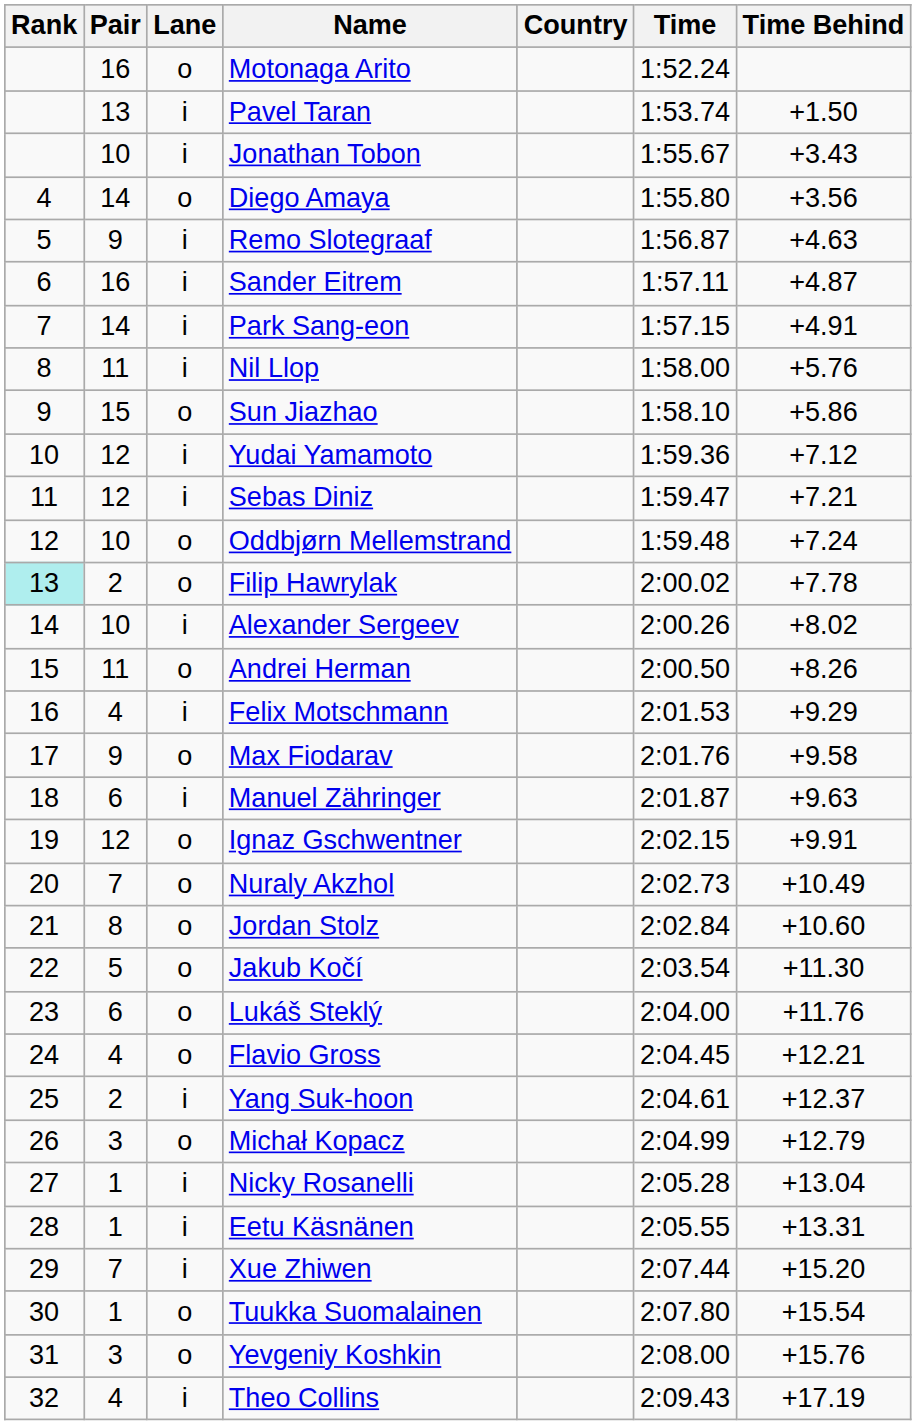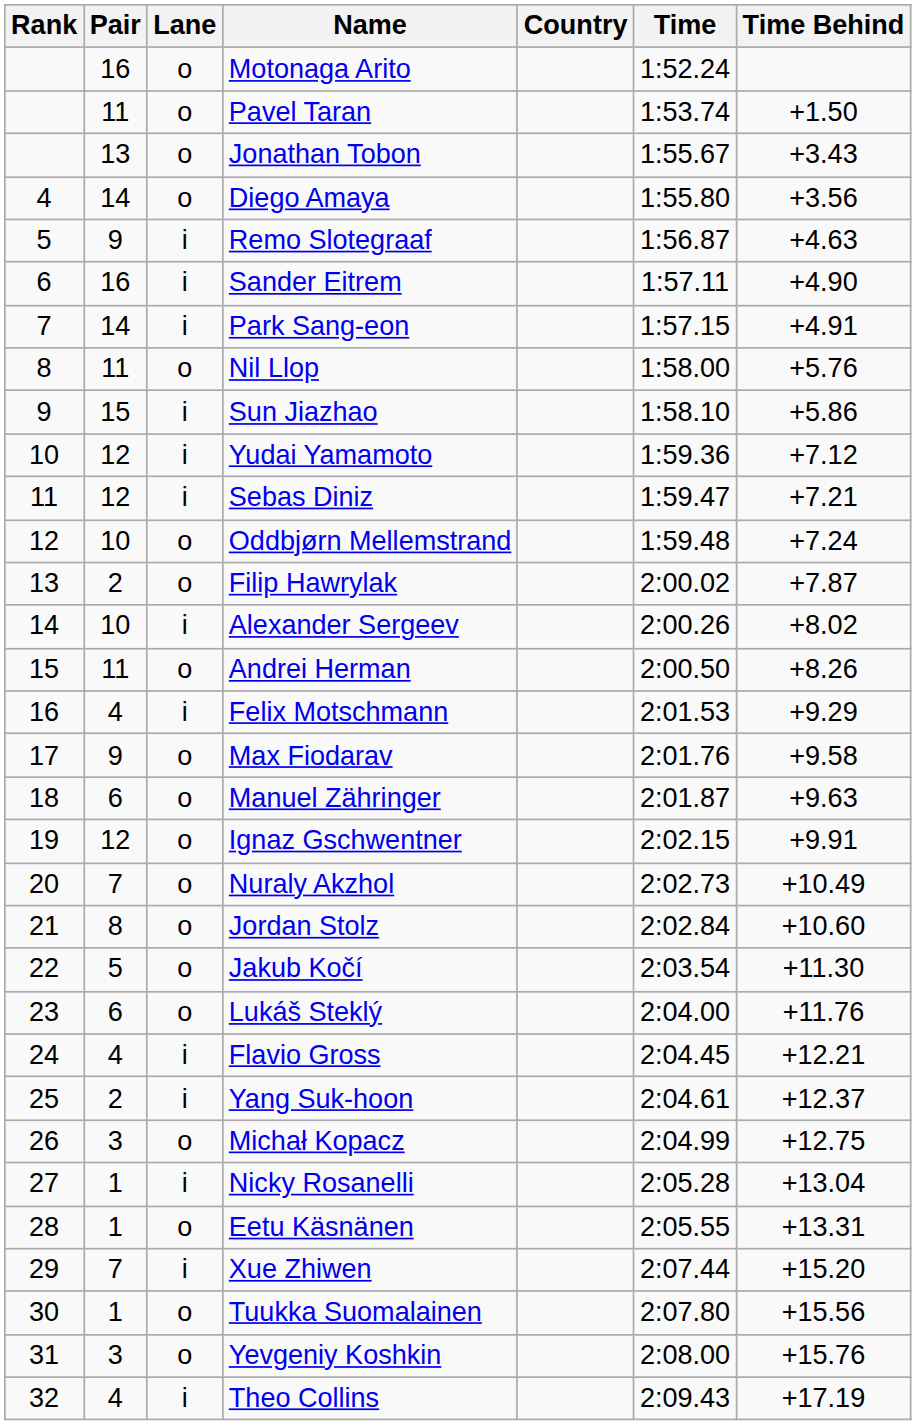Pavel Taran | Pair: 13 -> 11
Pavel Taran | Lane: i -> o
Jonathan Tobon | Pair: 10 -> 13
Jonathan Tobon | Lane: i -> o
Sander Eitrem | Time Behind: +4.87 -> +4.90
Nil Llop | Lane: i -> o
Sun Jiazhao | Lane: o -> i
Filip Hawrylak | Rank: paleturquoise background -> no background
Filip Hawrylak | Time Behind: +7.78 -> +7.87
Manuel Zähringer | Lane: i -> o
Flavio Gross | Lane: o -> i
Michał Kopacz | Time Behind: +12.79 -> +12.75
Eetu Käsnänen | Lane: i -> o
Tuukka Suomalainen | Time Behind: +15.54 -> +15.56
